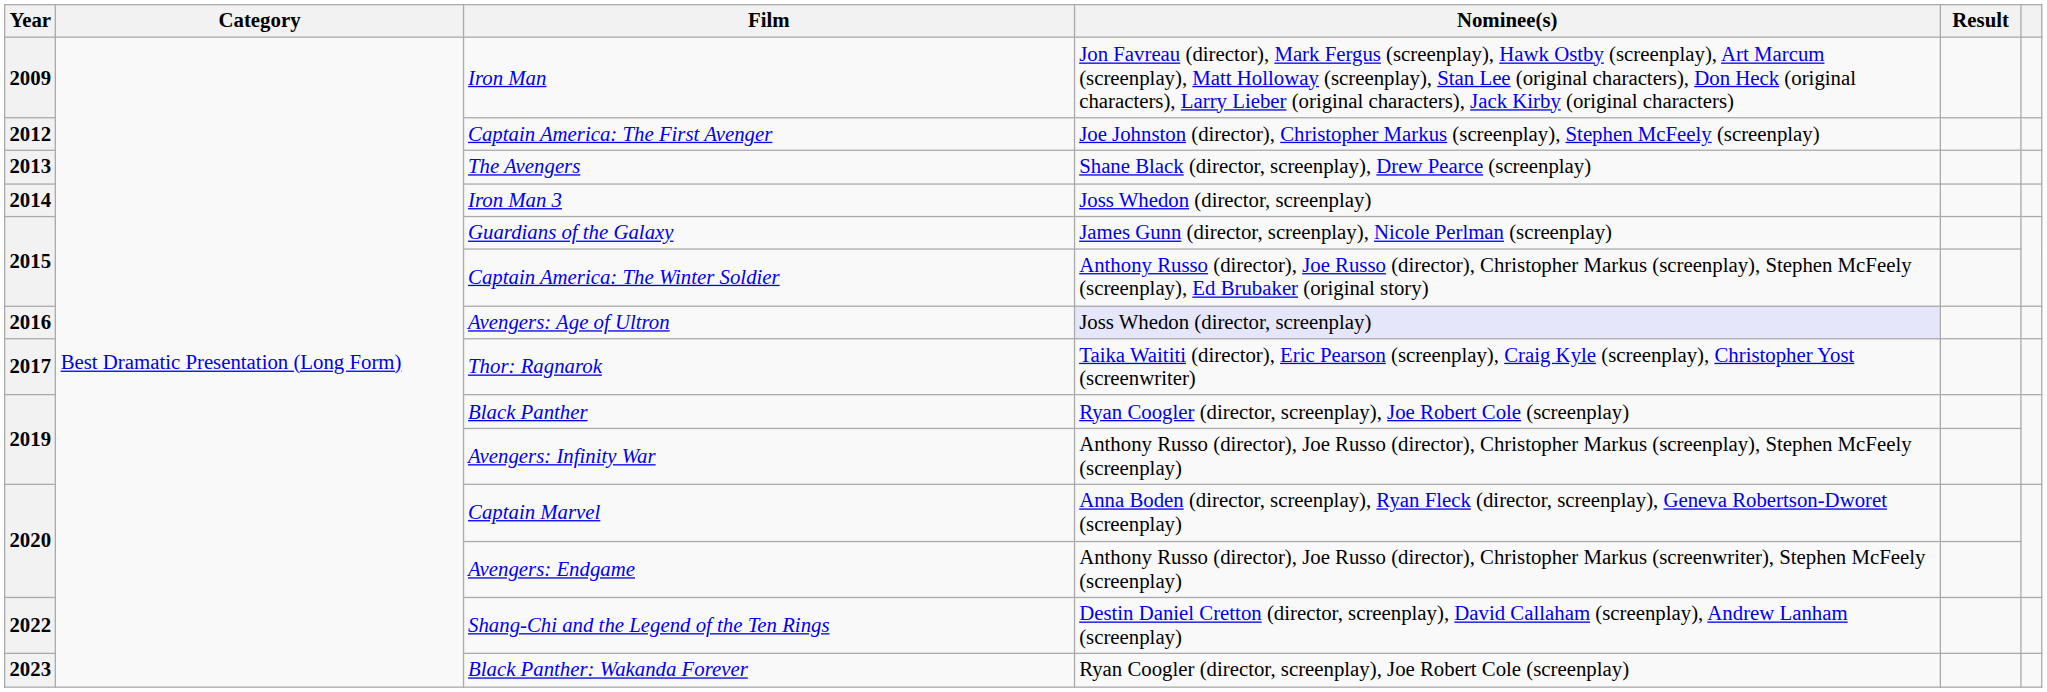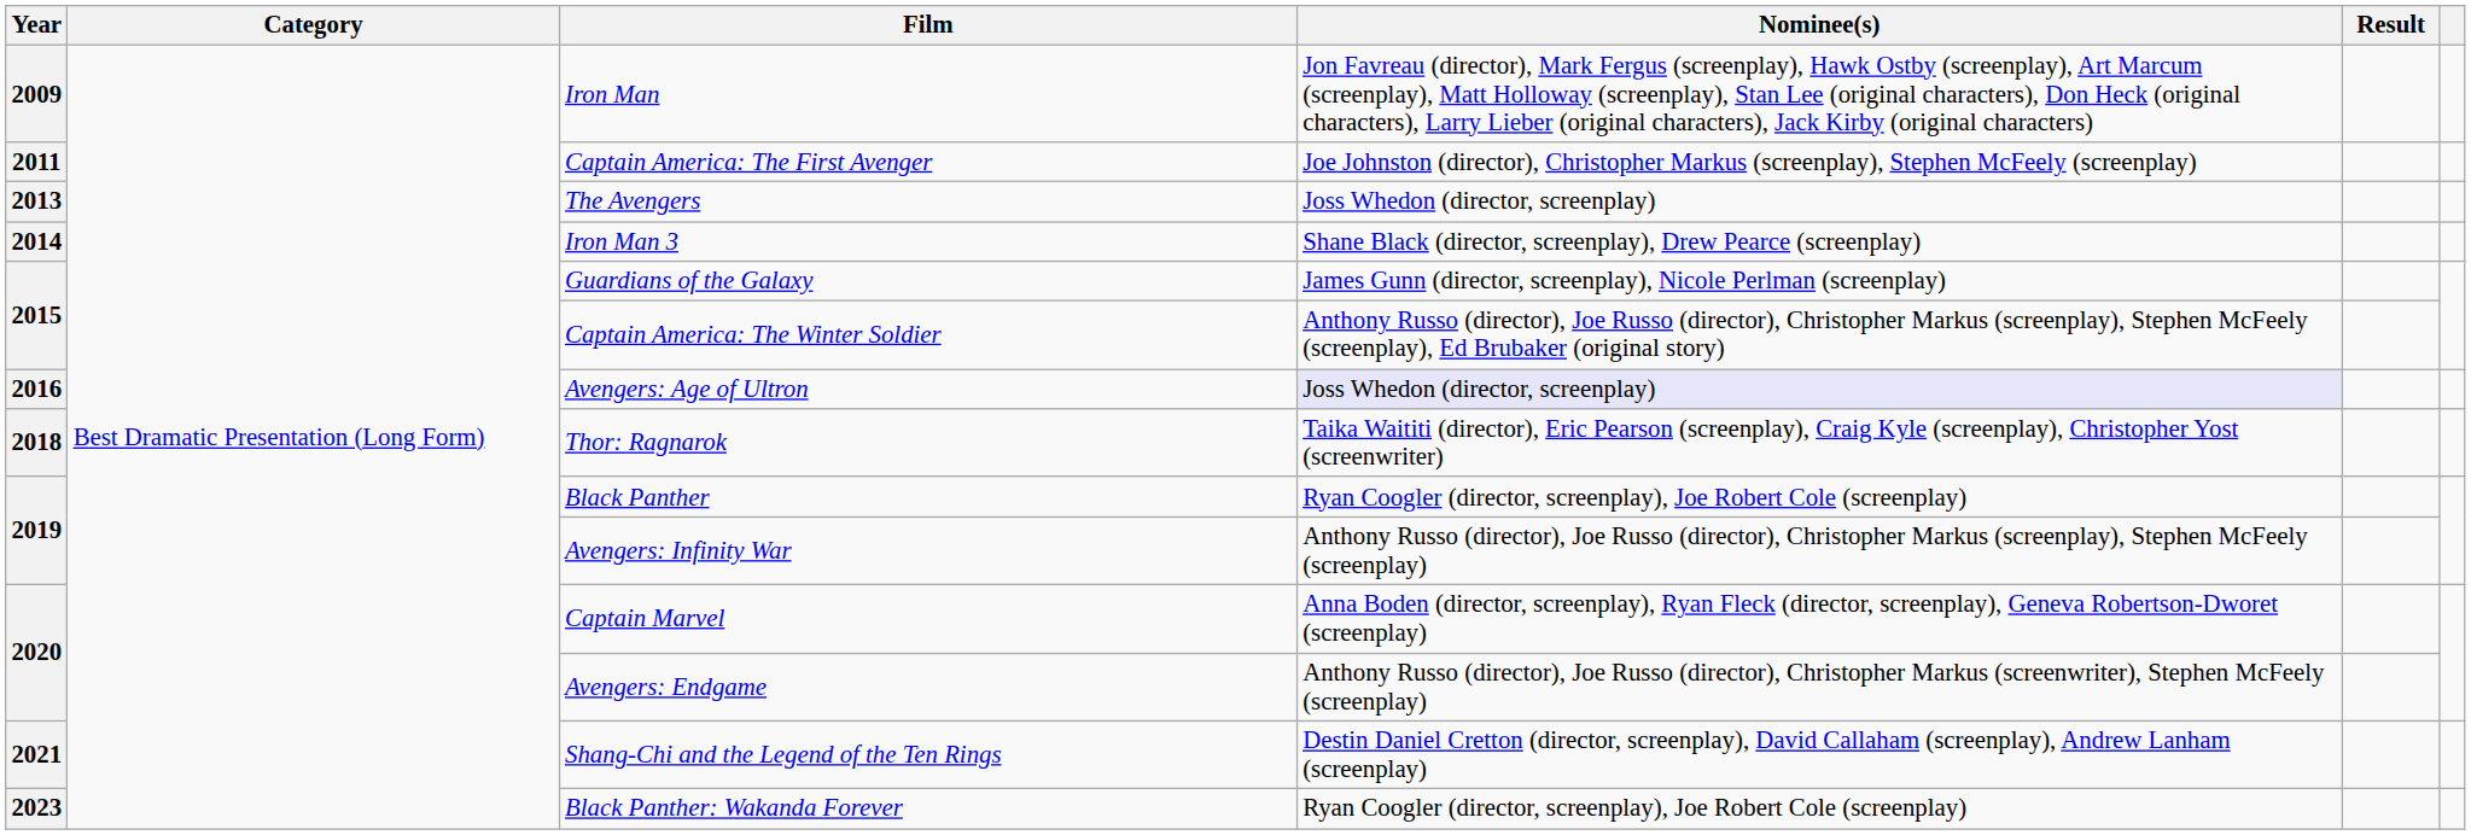Captain America: The First Avenger | Year: 2012 -> 2011
The Avengers | Nominee(s): Shane Black (director, screenplay), Drew Pearce (screenplay) -> Joss Whedon (director, screenplay)
Iron Man 3 | Nominee(s): Joss Whedon (director, screenplay) -> Shane Black (director, screenplay), Drew Pearce (screenplay)
Thor: Ragnarok | Year: 2017 -> 2018
Shang-Chi and the Legend of the Ten Rings | Year: 2022 -> 2021
